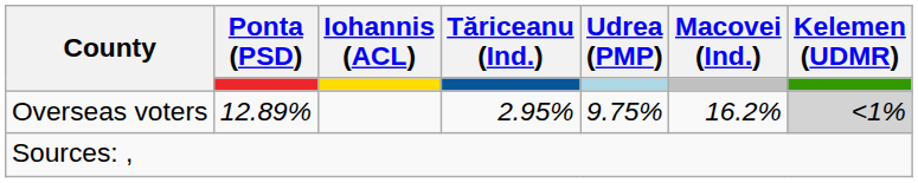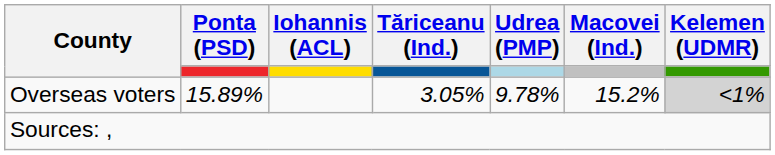Overseas voters | Ponta (PSD): 12.89% -> 15.89%
Overseas voters | Tăriceanu (Ind.): 2.95% -> 3.05%
Overseas voters | Udrea (PMP): 9.75% -> 9.78%
Overseas voters | Macovei (Ind.): 16.2% -> 15.2%
